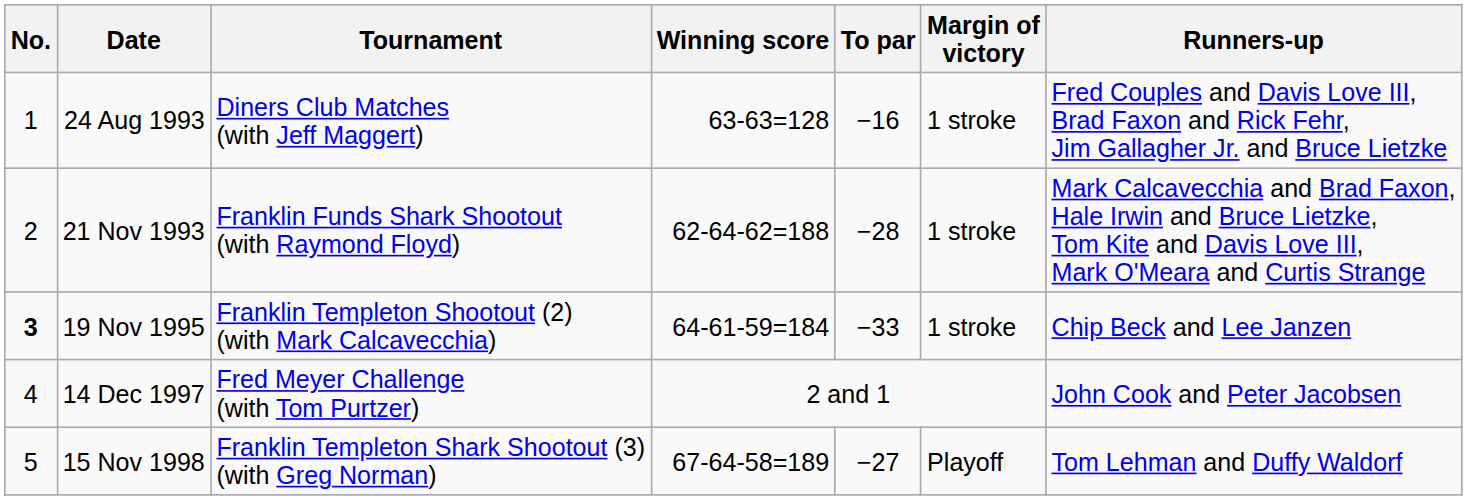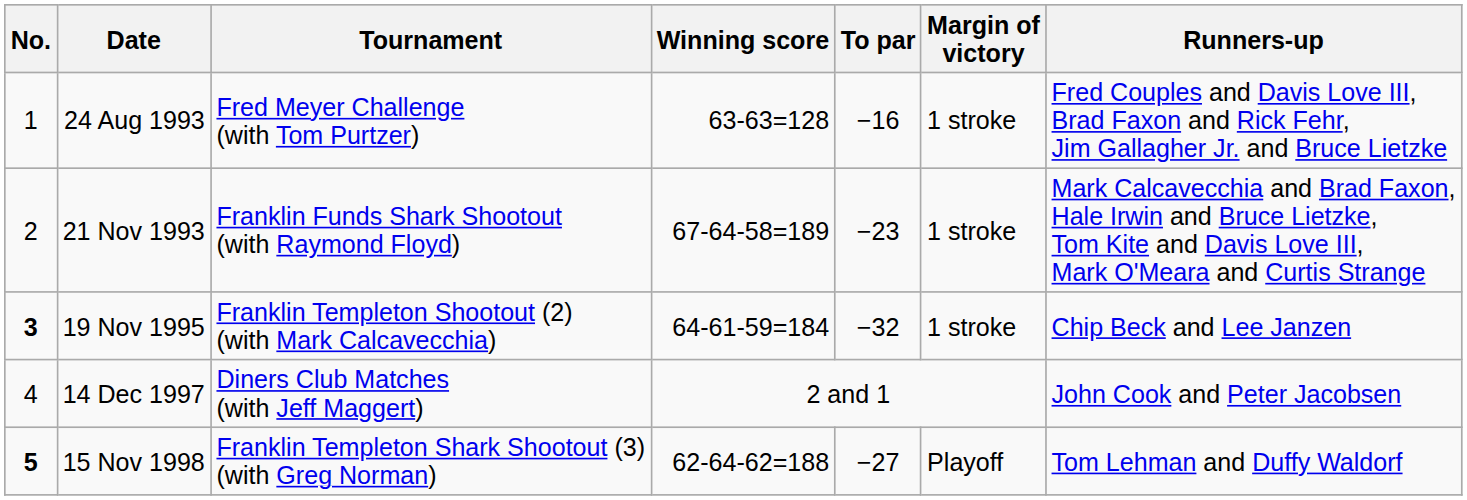24 Aug 1993 | Tournament: Diners Club Matches (with Jeff Maggert) -> Fred Meyer Challenge (with Tom Purtzer)
21 Nov 1993 | Winning score: 62-64-62=188 -> 67-64-58=189
21 Nov 1993 | To par: −28 -> −23
19 Nov 1995 | To par: −33 -> −32
14 Dec 1997 | Tournament: Fred Meyer Challenge (with Tom Purtzer) -> Diners Club Matches (with Jeff Maggert)
15 Nov 1998 | No.: normal -> bold
15 Nov 1998 | Winning score: 67-64-58=189 -> 62-64-62=188
